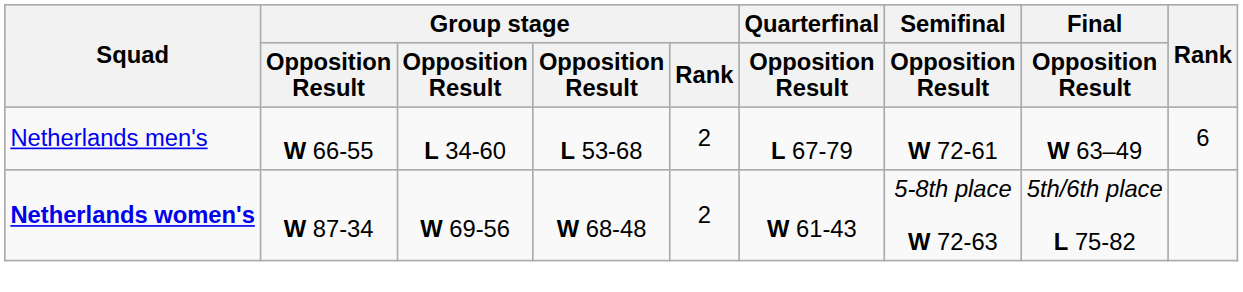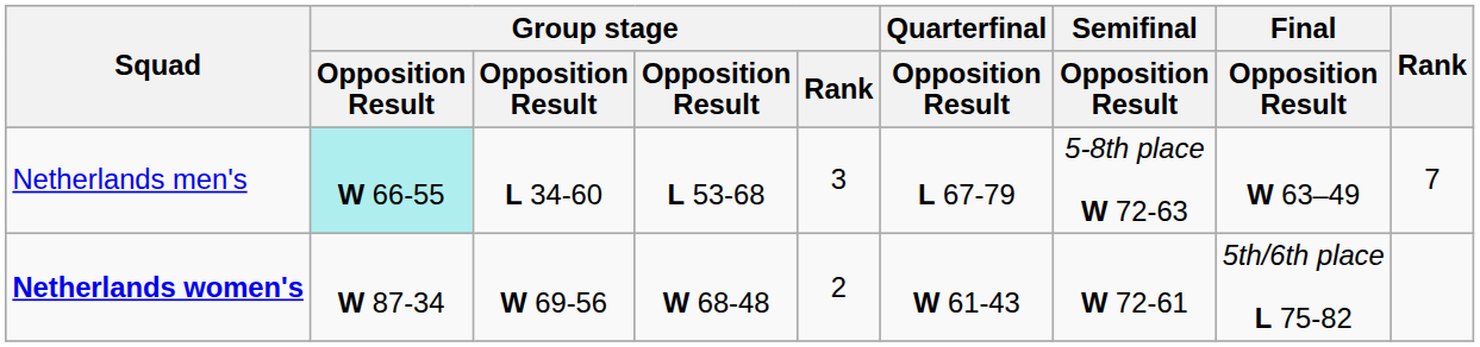Netherlands men's | column 2: no background -> paleturquoise background
Netherlands men's | Group stage / Rank: 2 -> 3
Netherlands men's | Semifinal / Opposition Result: W 72-61 -> 5-8th place W 72-63
Netherlands men's | Rank: 6 -> 7
Netherlands women's | Semifinal / Opposition Result: 5-8th place W 72-63 -> W 72-61
